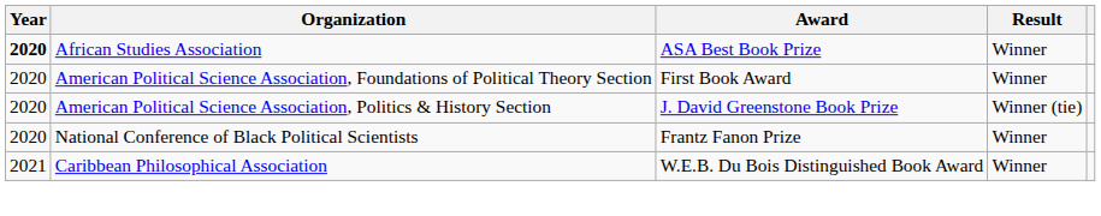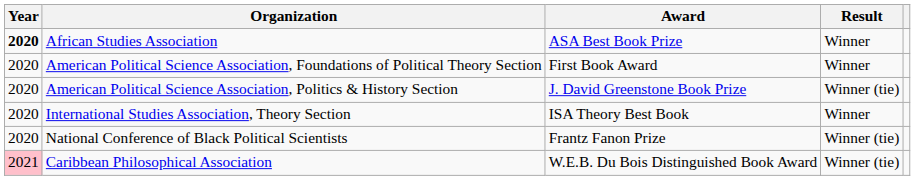+ row: 2020 | International Studies Association, Theory Section | ISA Theory Best Book | Winner
National Conference of Black Political Scientists | Result: Winner -> Winner (tie)
Caribbean Philosophical Association | Year: no background -> pink background
Caribbean Philosophical Association | Result: Winner -> Winner (tie)
